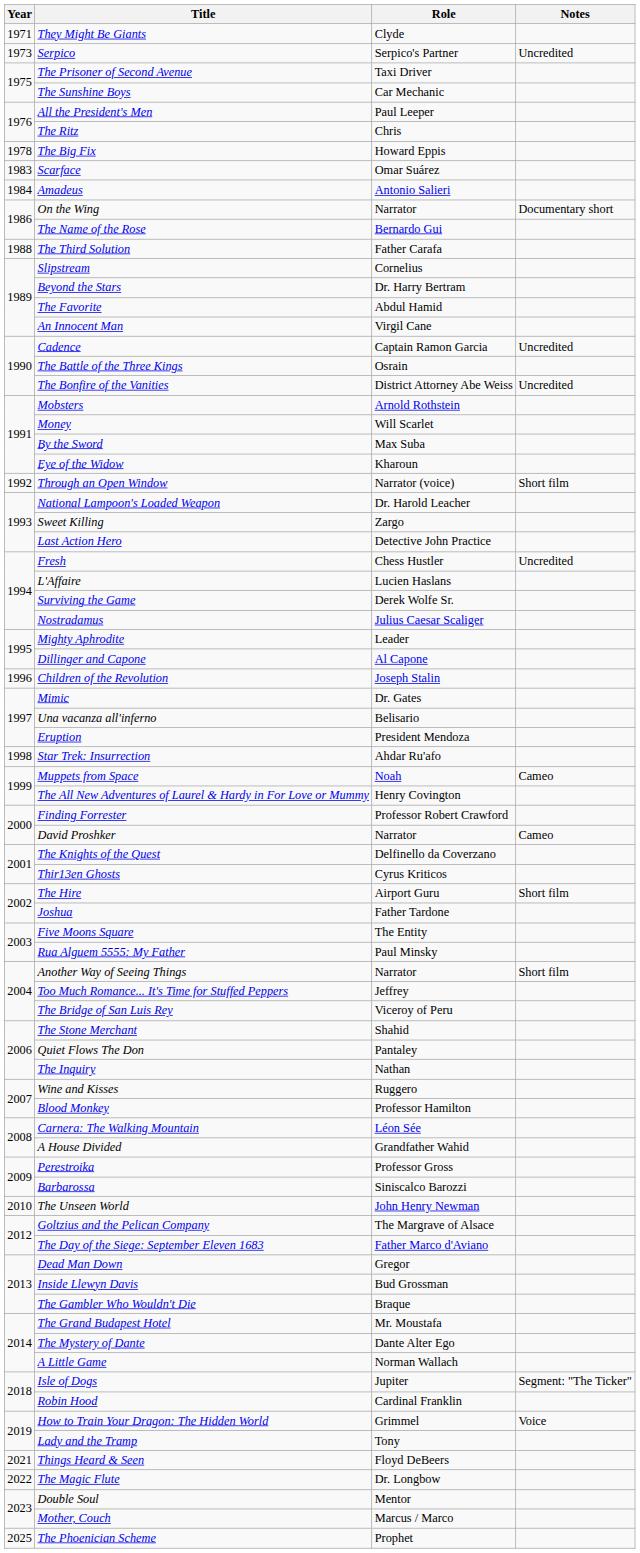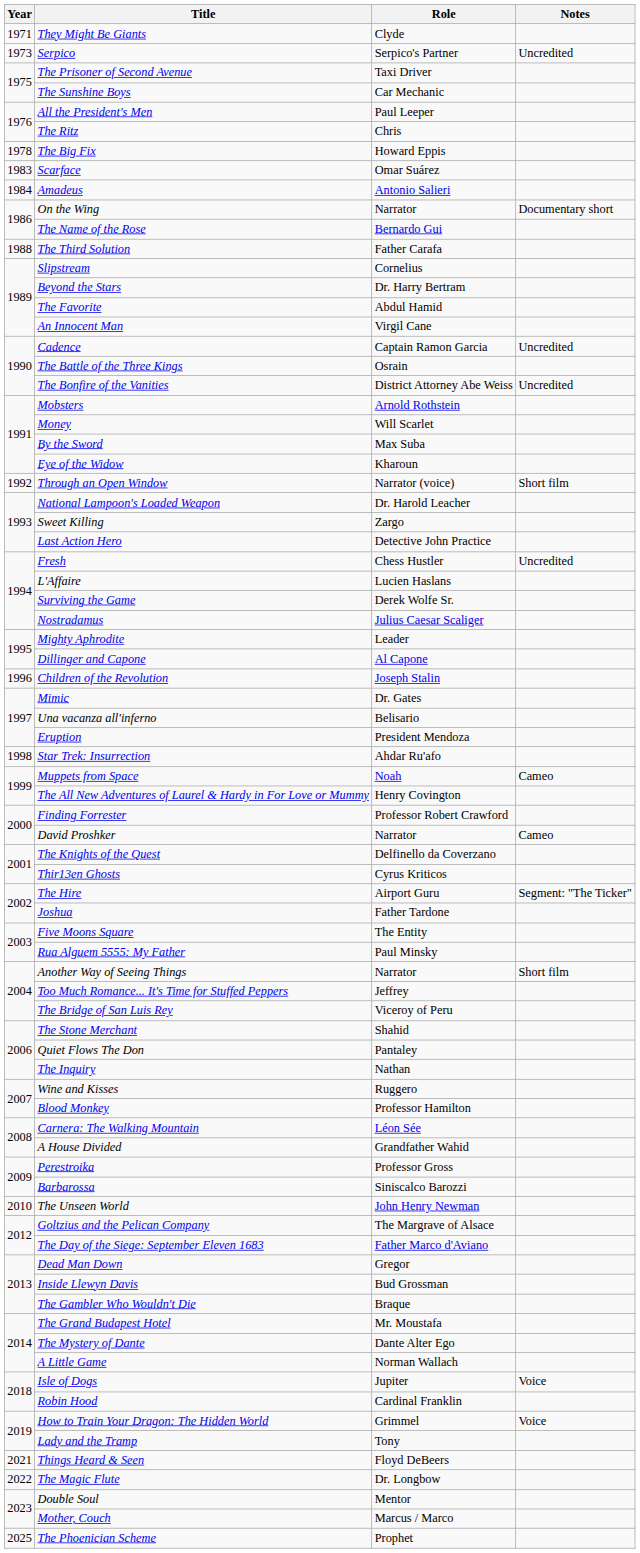The Hire | Notes: Short film -> Segment: "The Ticker"
Isle of Dogs | Notes: Segment: "The Ticker" -> Voice
